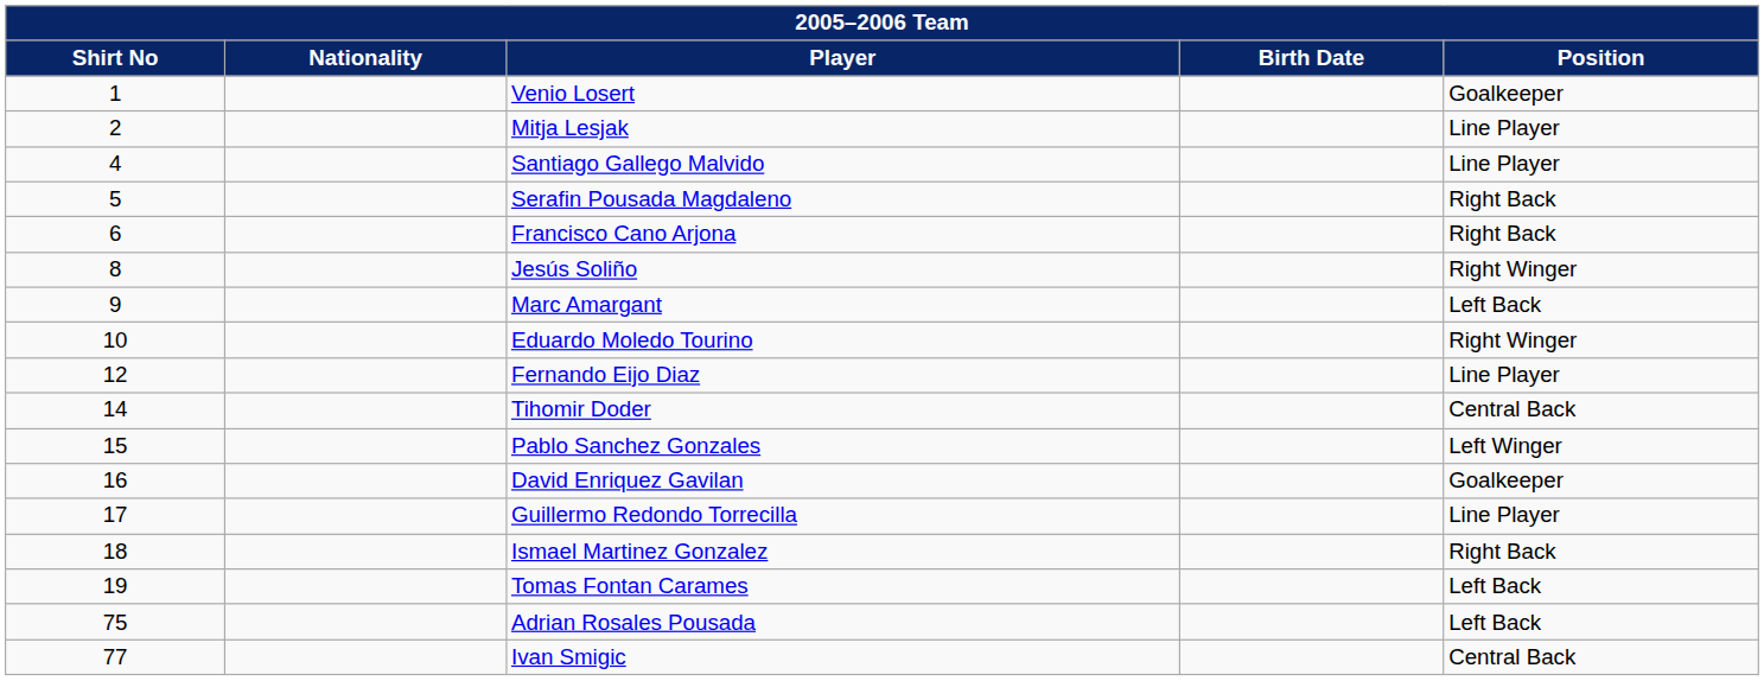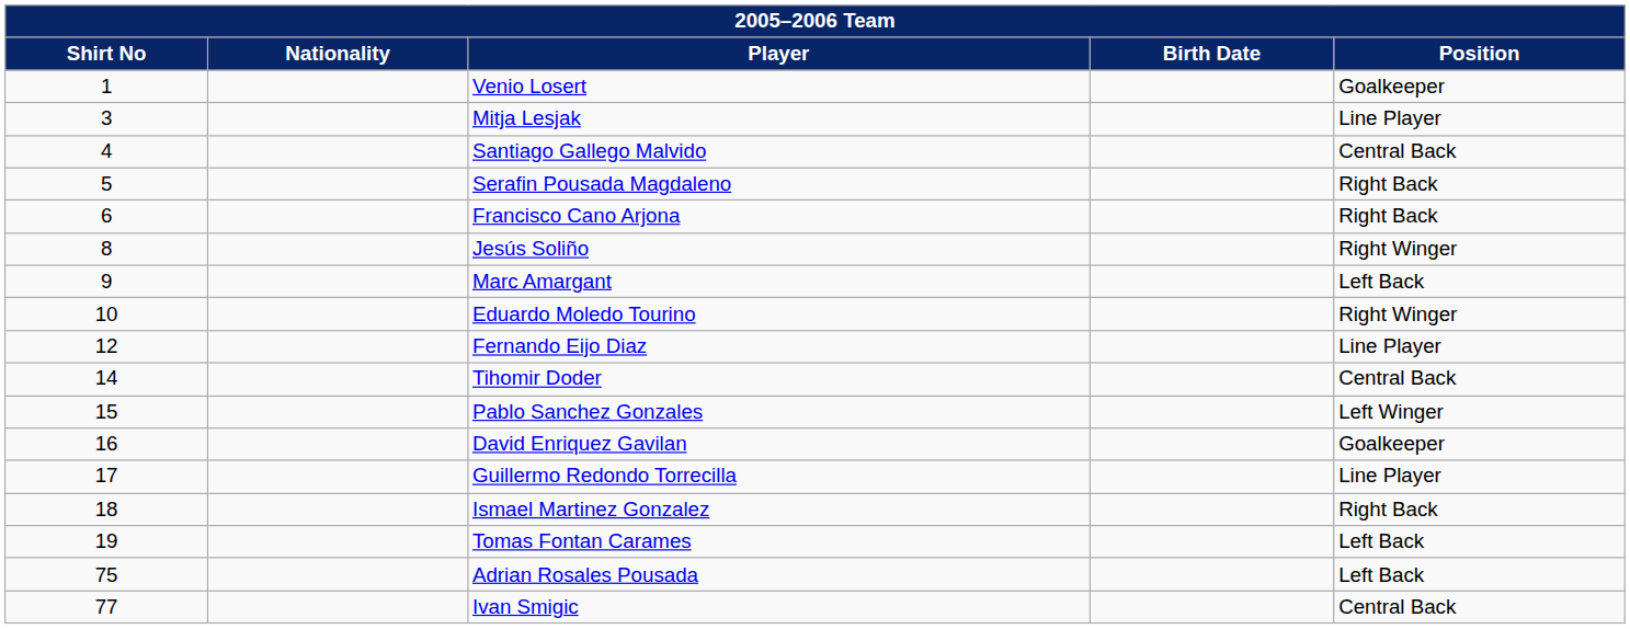Mitja Lesjak | Shirt No: 2 -> 3
Santiago Gallego Malvido | Position: Line Player -> Central Back
